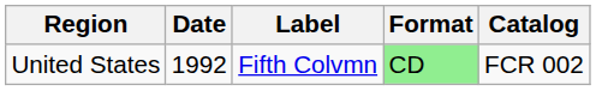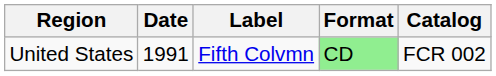United States | Date: 1992 -> 1991
